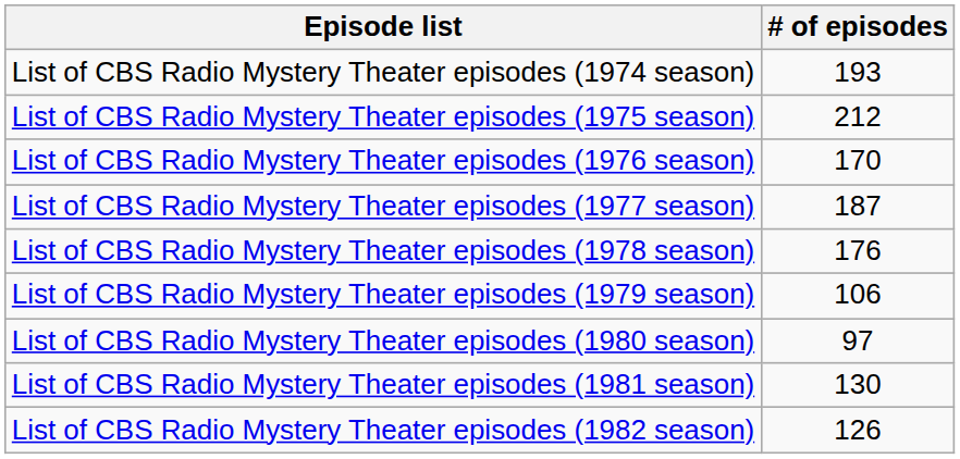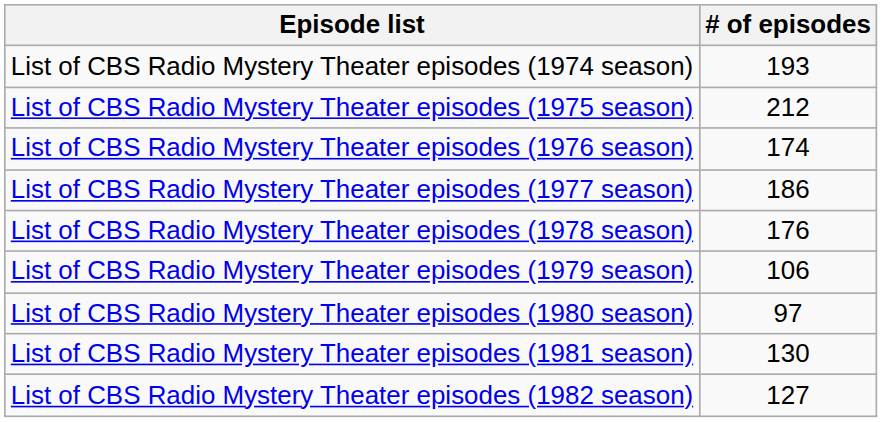List of CBS Radio Mystery Theater episodes (1976 season) | # of episodes: 170 -> 174
List of CBS Radio Mystery Theater episodes (1977 season) | # of episodes: 187 -> 186
List of CBS Radio Mystery Theater episodes (1982 season) | # of episodes: 126 -> 127
